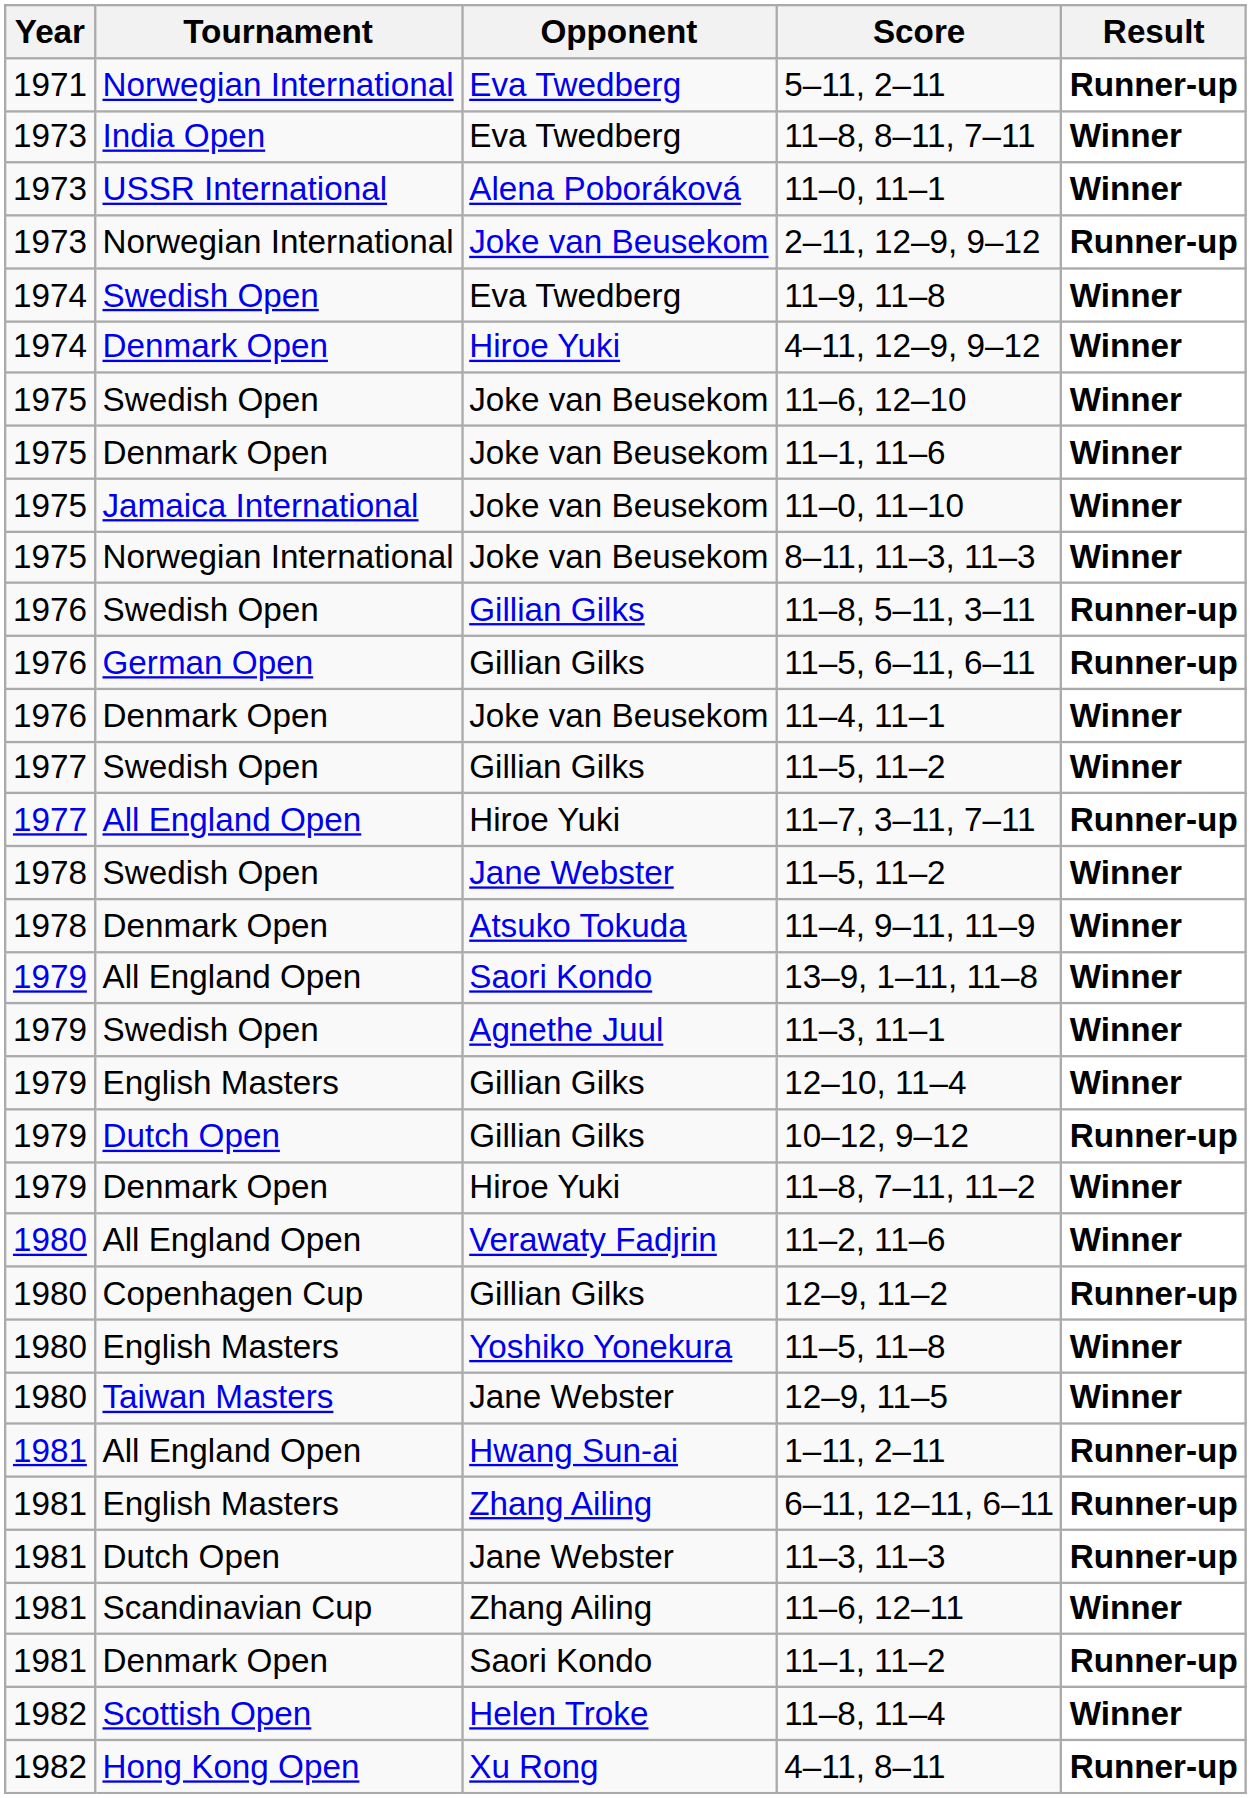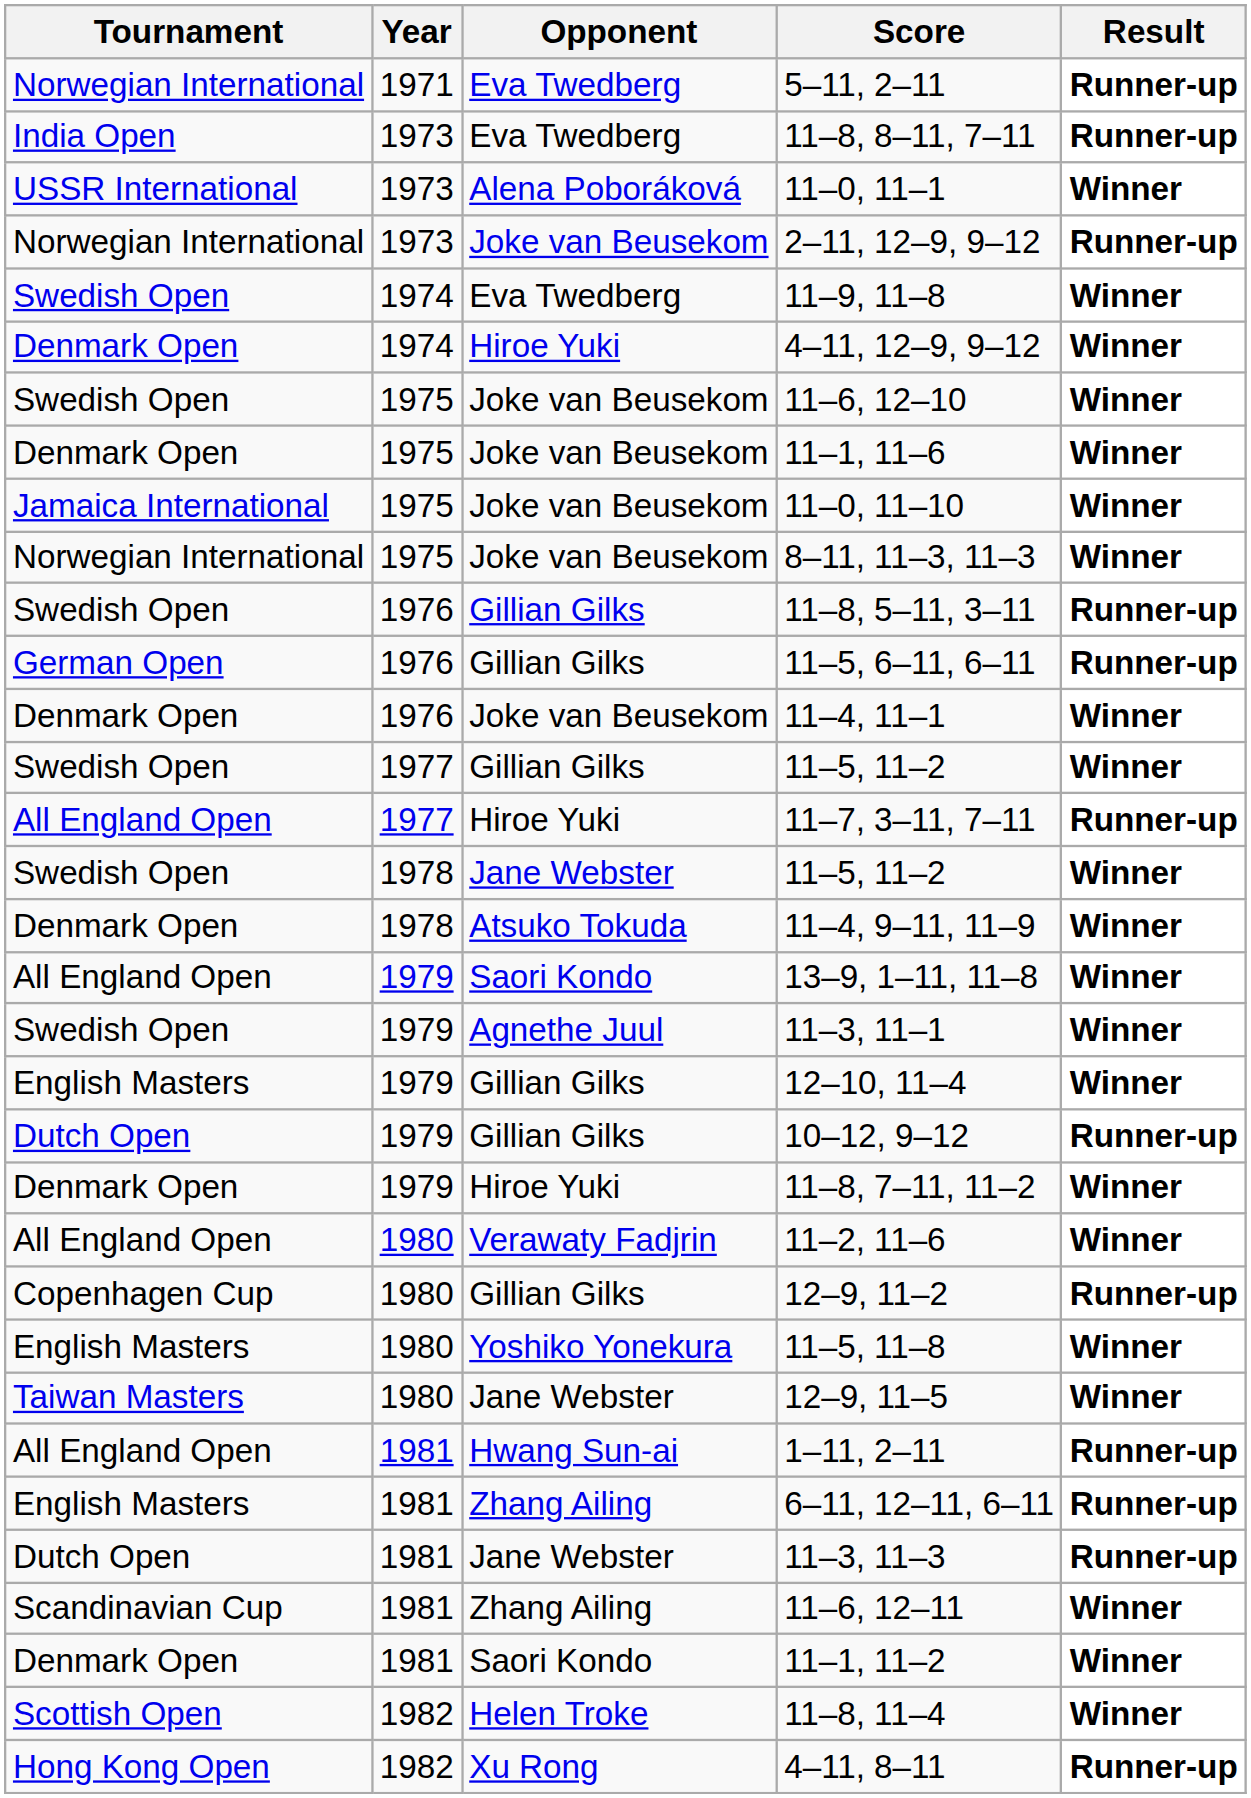columns swapped: Year <-> Tournament
11–8, 8–11, 7–11 | Result: Winner -> Runner-up
11–1, 11–2 | Result: Runner-up -> Winner
